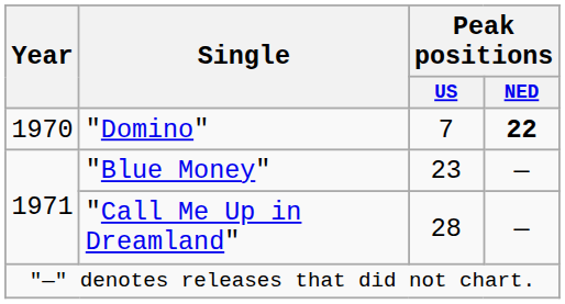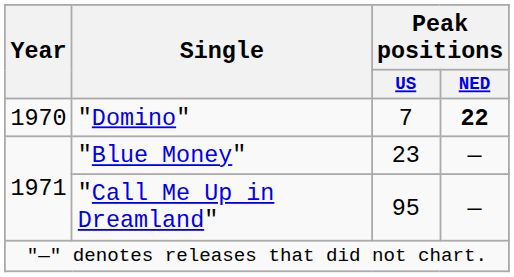"Call Me Up in Dreamland" | Peak positions / US: 28 -> 95
